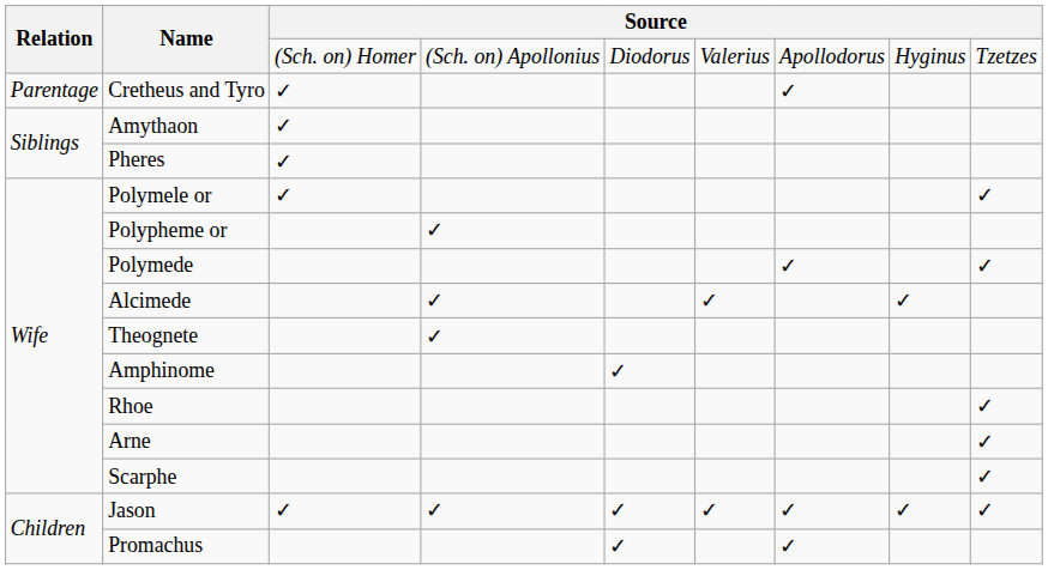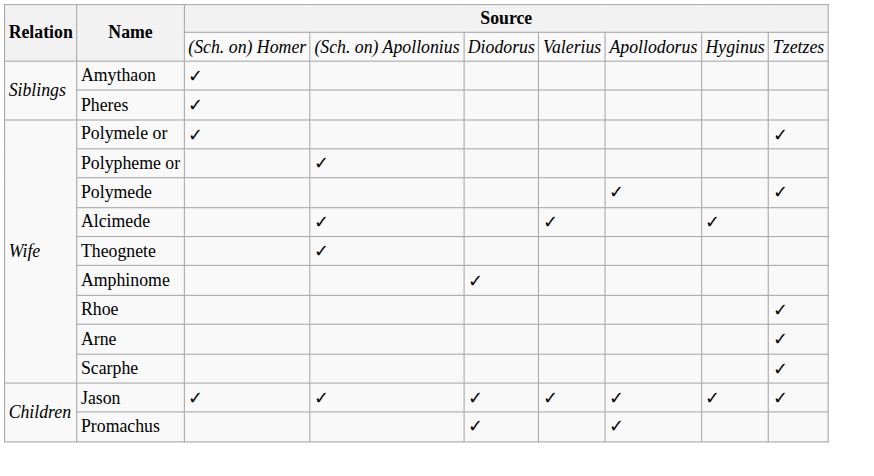- row: Parentage | Cretheus and Tyro | ✓ | ✓
